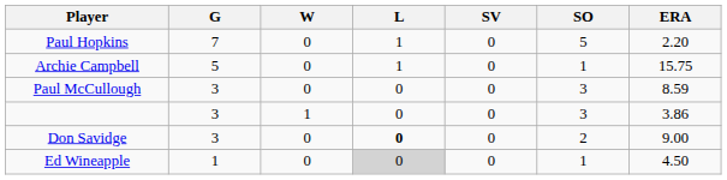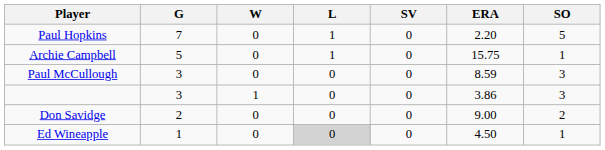columns swapped: ERA <-> SO
Don Savidge | G: 3 -> 2
Don Savidge | L: bold -> normal
